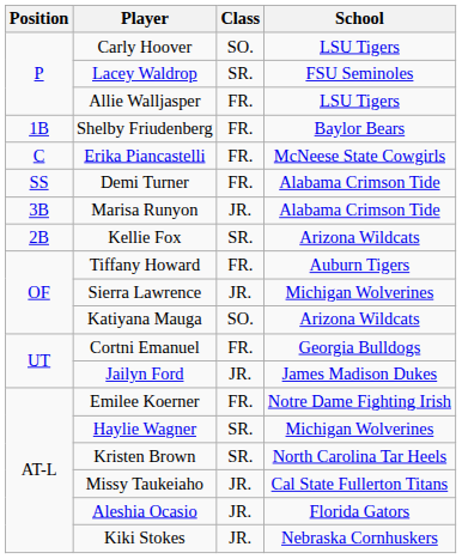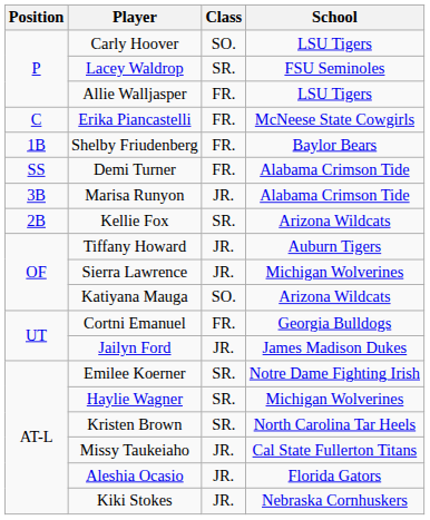rows swapped: Erika Piancastelli <-> Shelby Friudenberg
Tiffany Howard | Class: FR. -> JR.
Emilee Koerner | Class: FR. -> SR.
